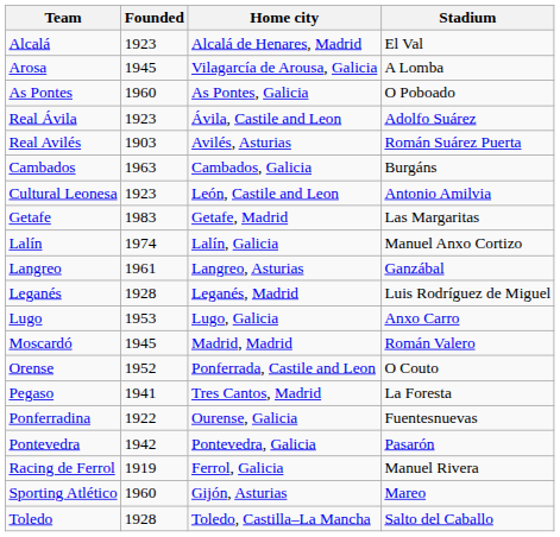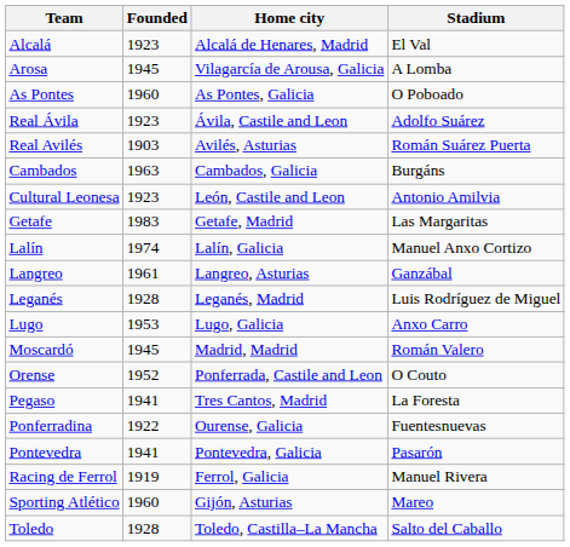Pontevedra | Founded: 1942 -> 1941
